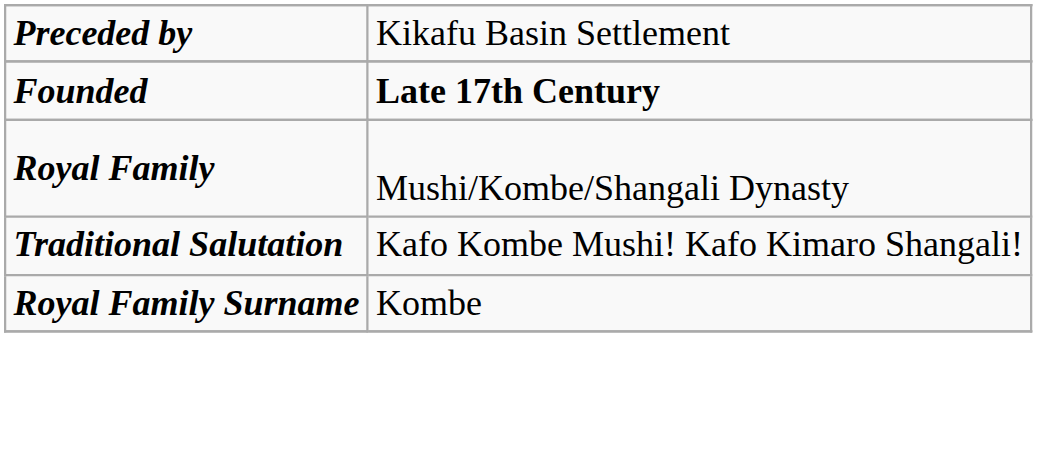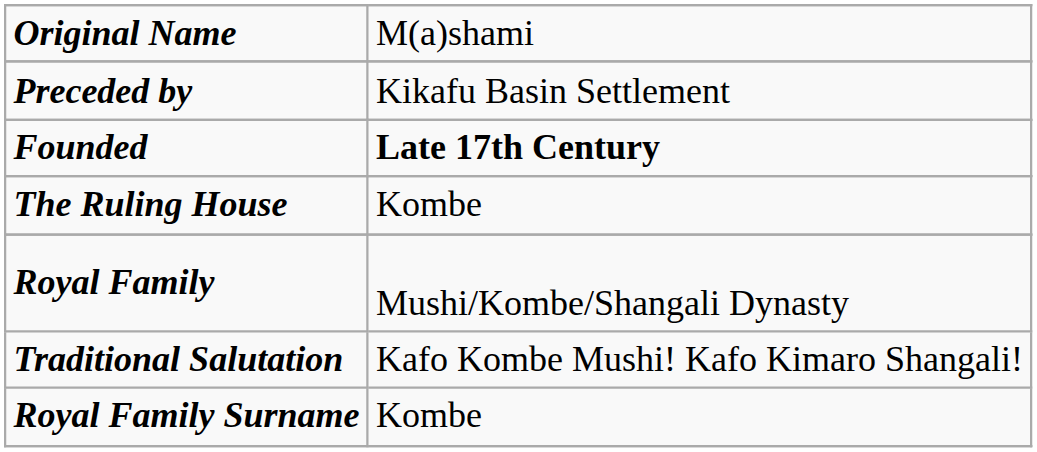+ row: Original Name | M(a)shami
+ row: The Ruling House | Kombe
